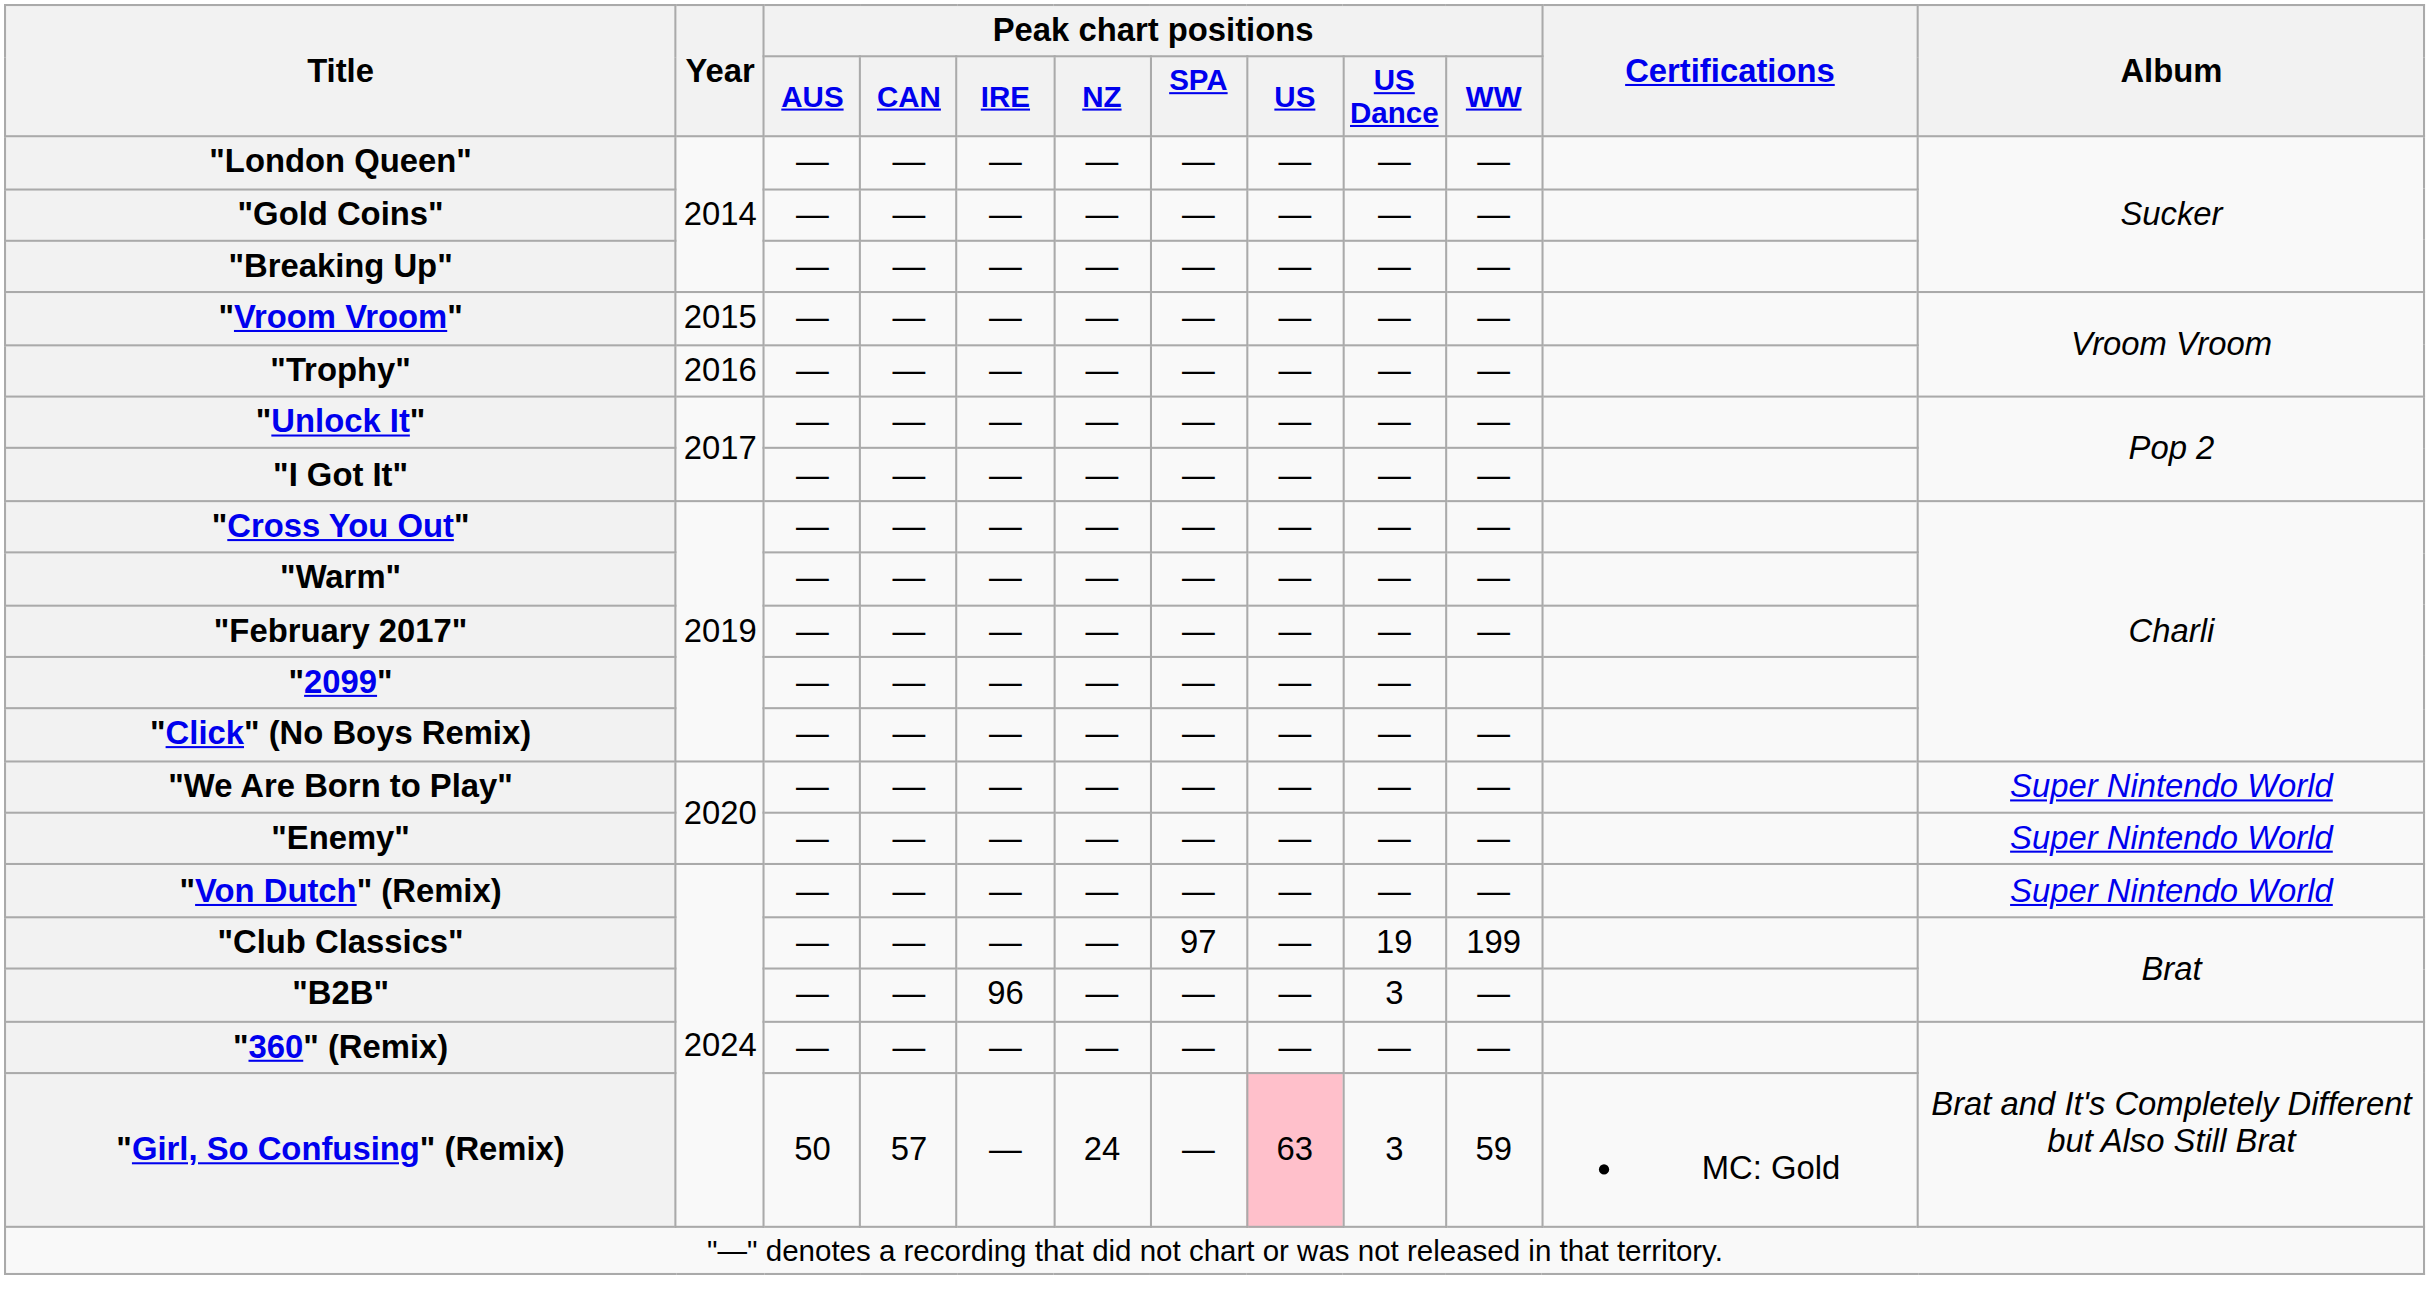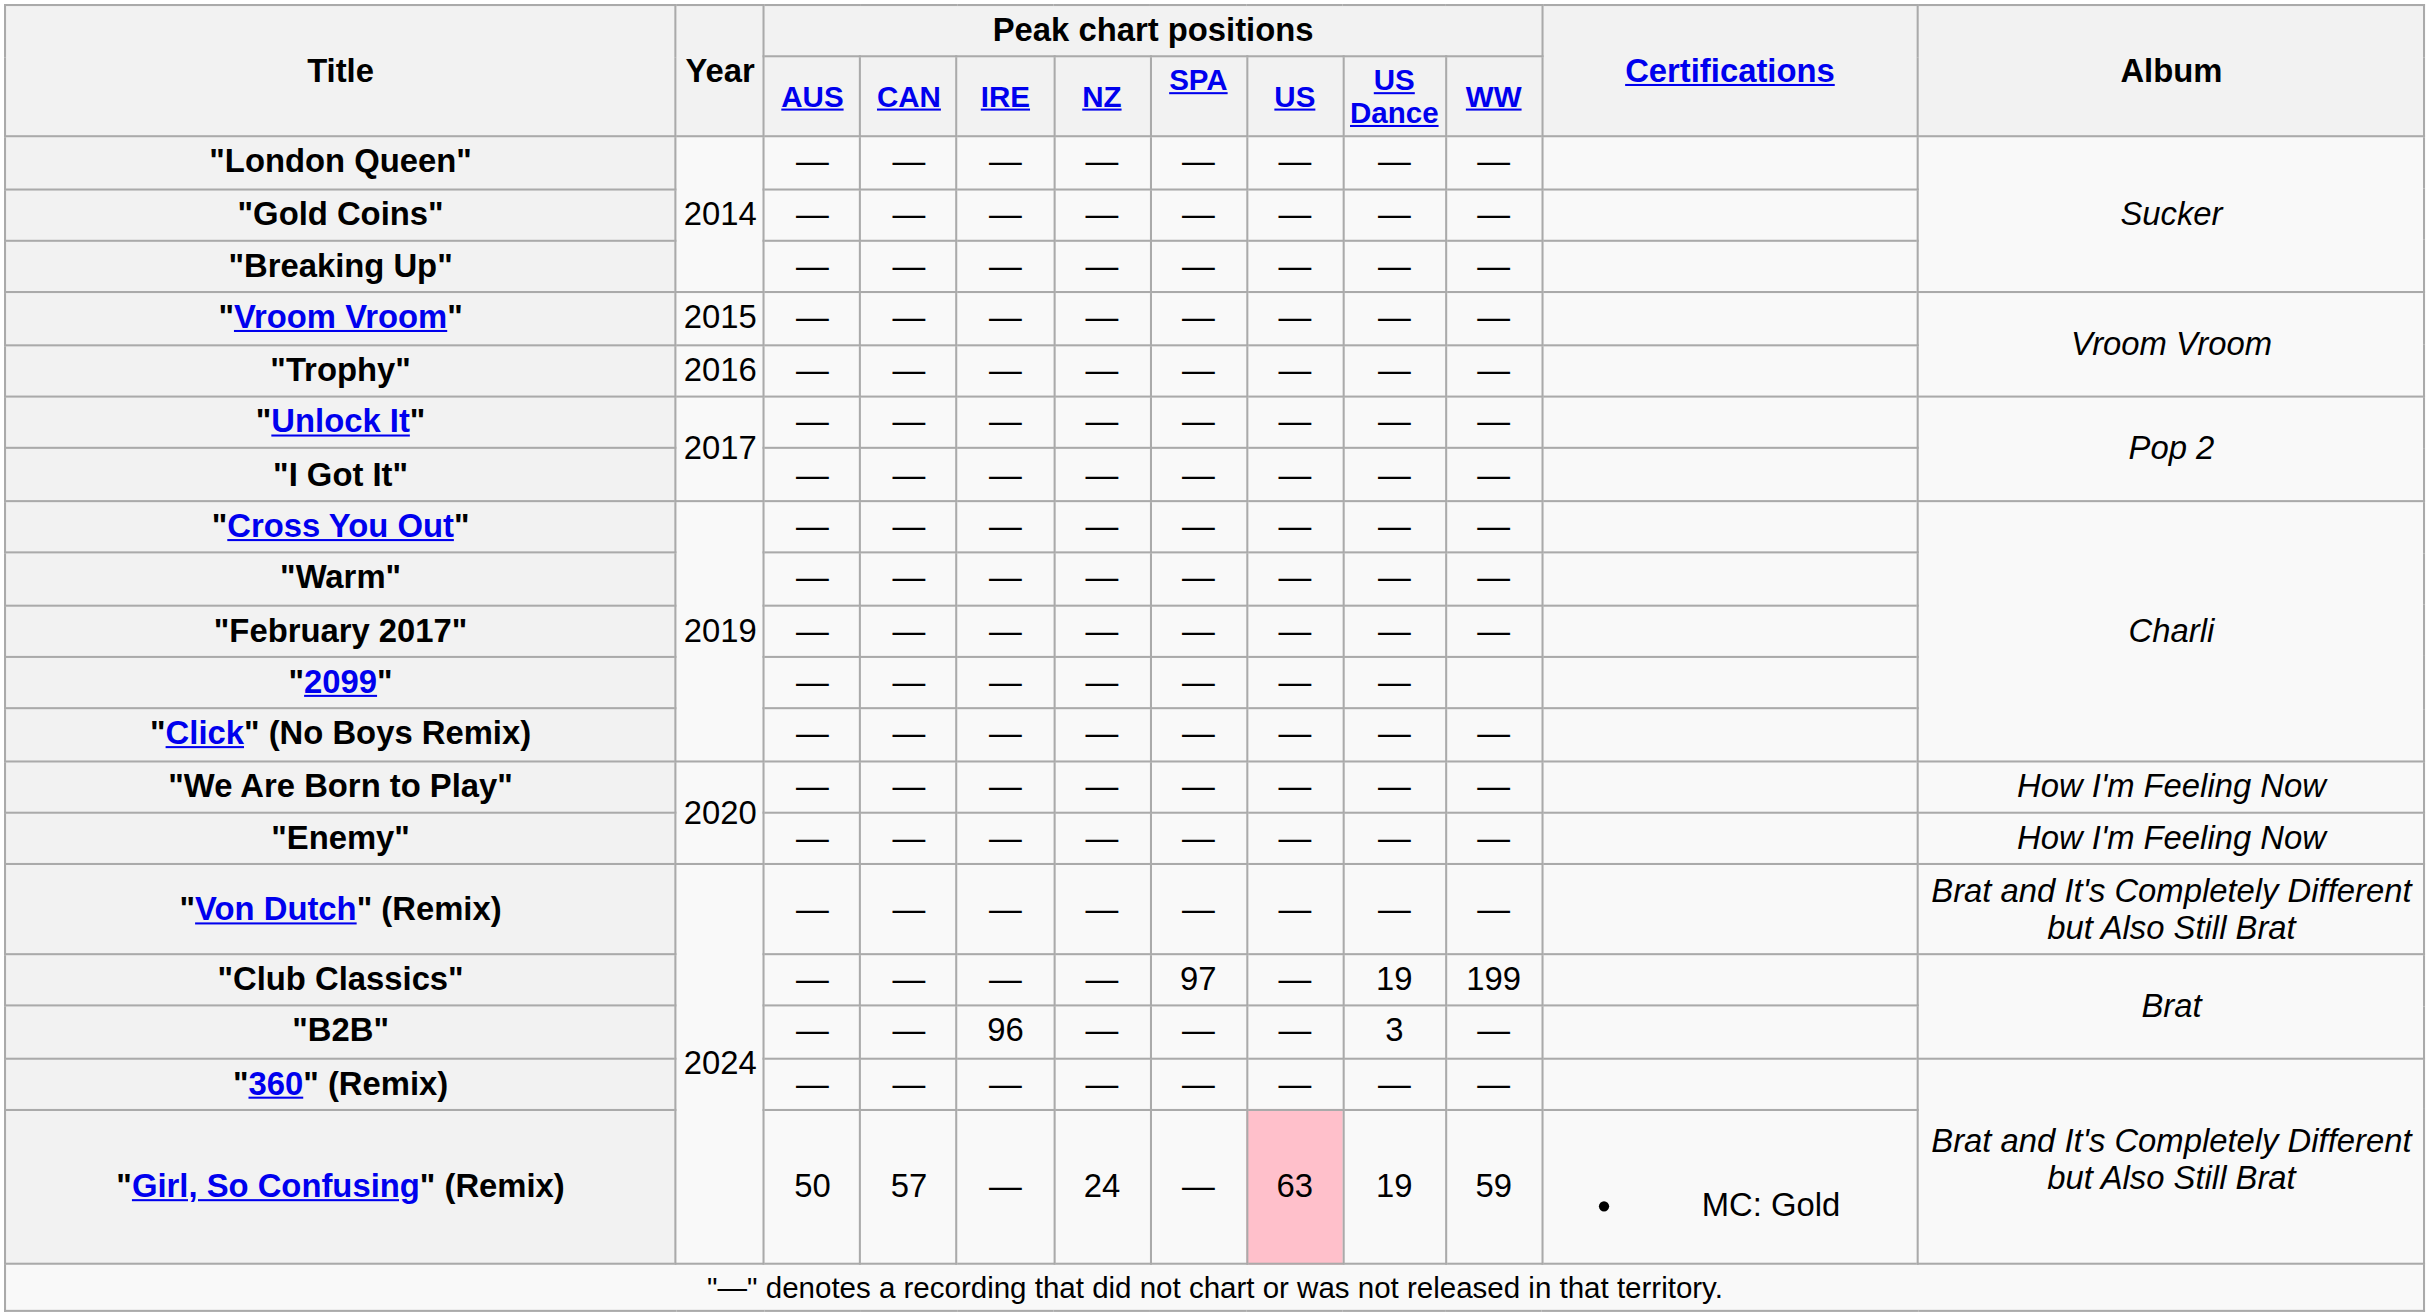"We Are Born to Play" | Album: Super Nintendo World -> How I'm Feeling Now
"Enemy" | Album: Super Nintendo World -> How I'm Feeling Now
"Von Dutch" (Remix) | Album: Super Nintendo World -> Brat and It's Completely Different but Also Still Brat
"Girl, So Confusing" (Remix) | Peak chart positions / US Dance: 3 -> 19
